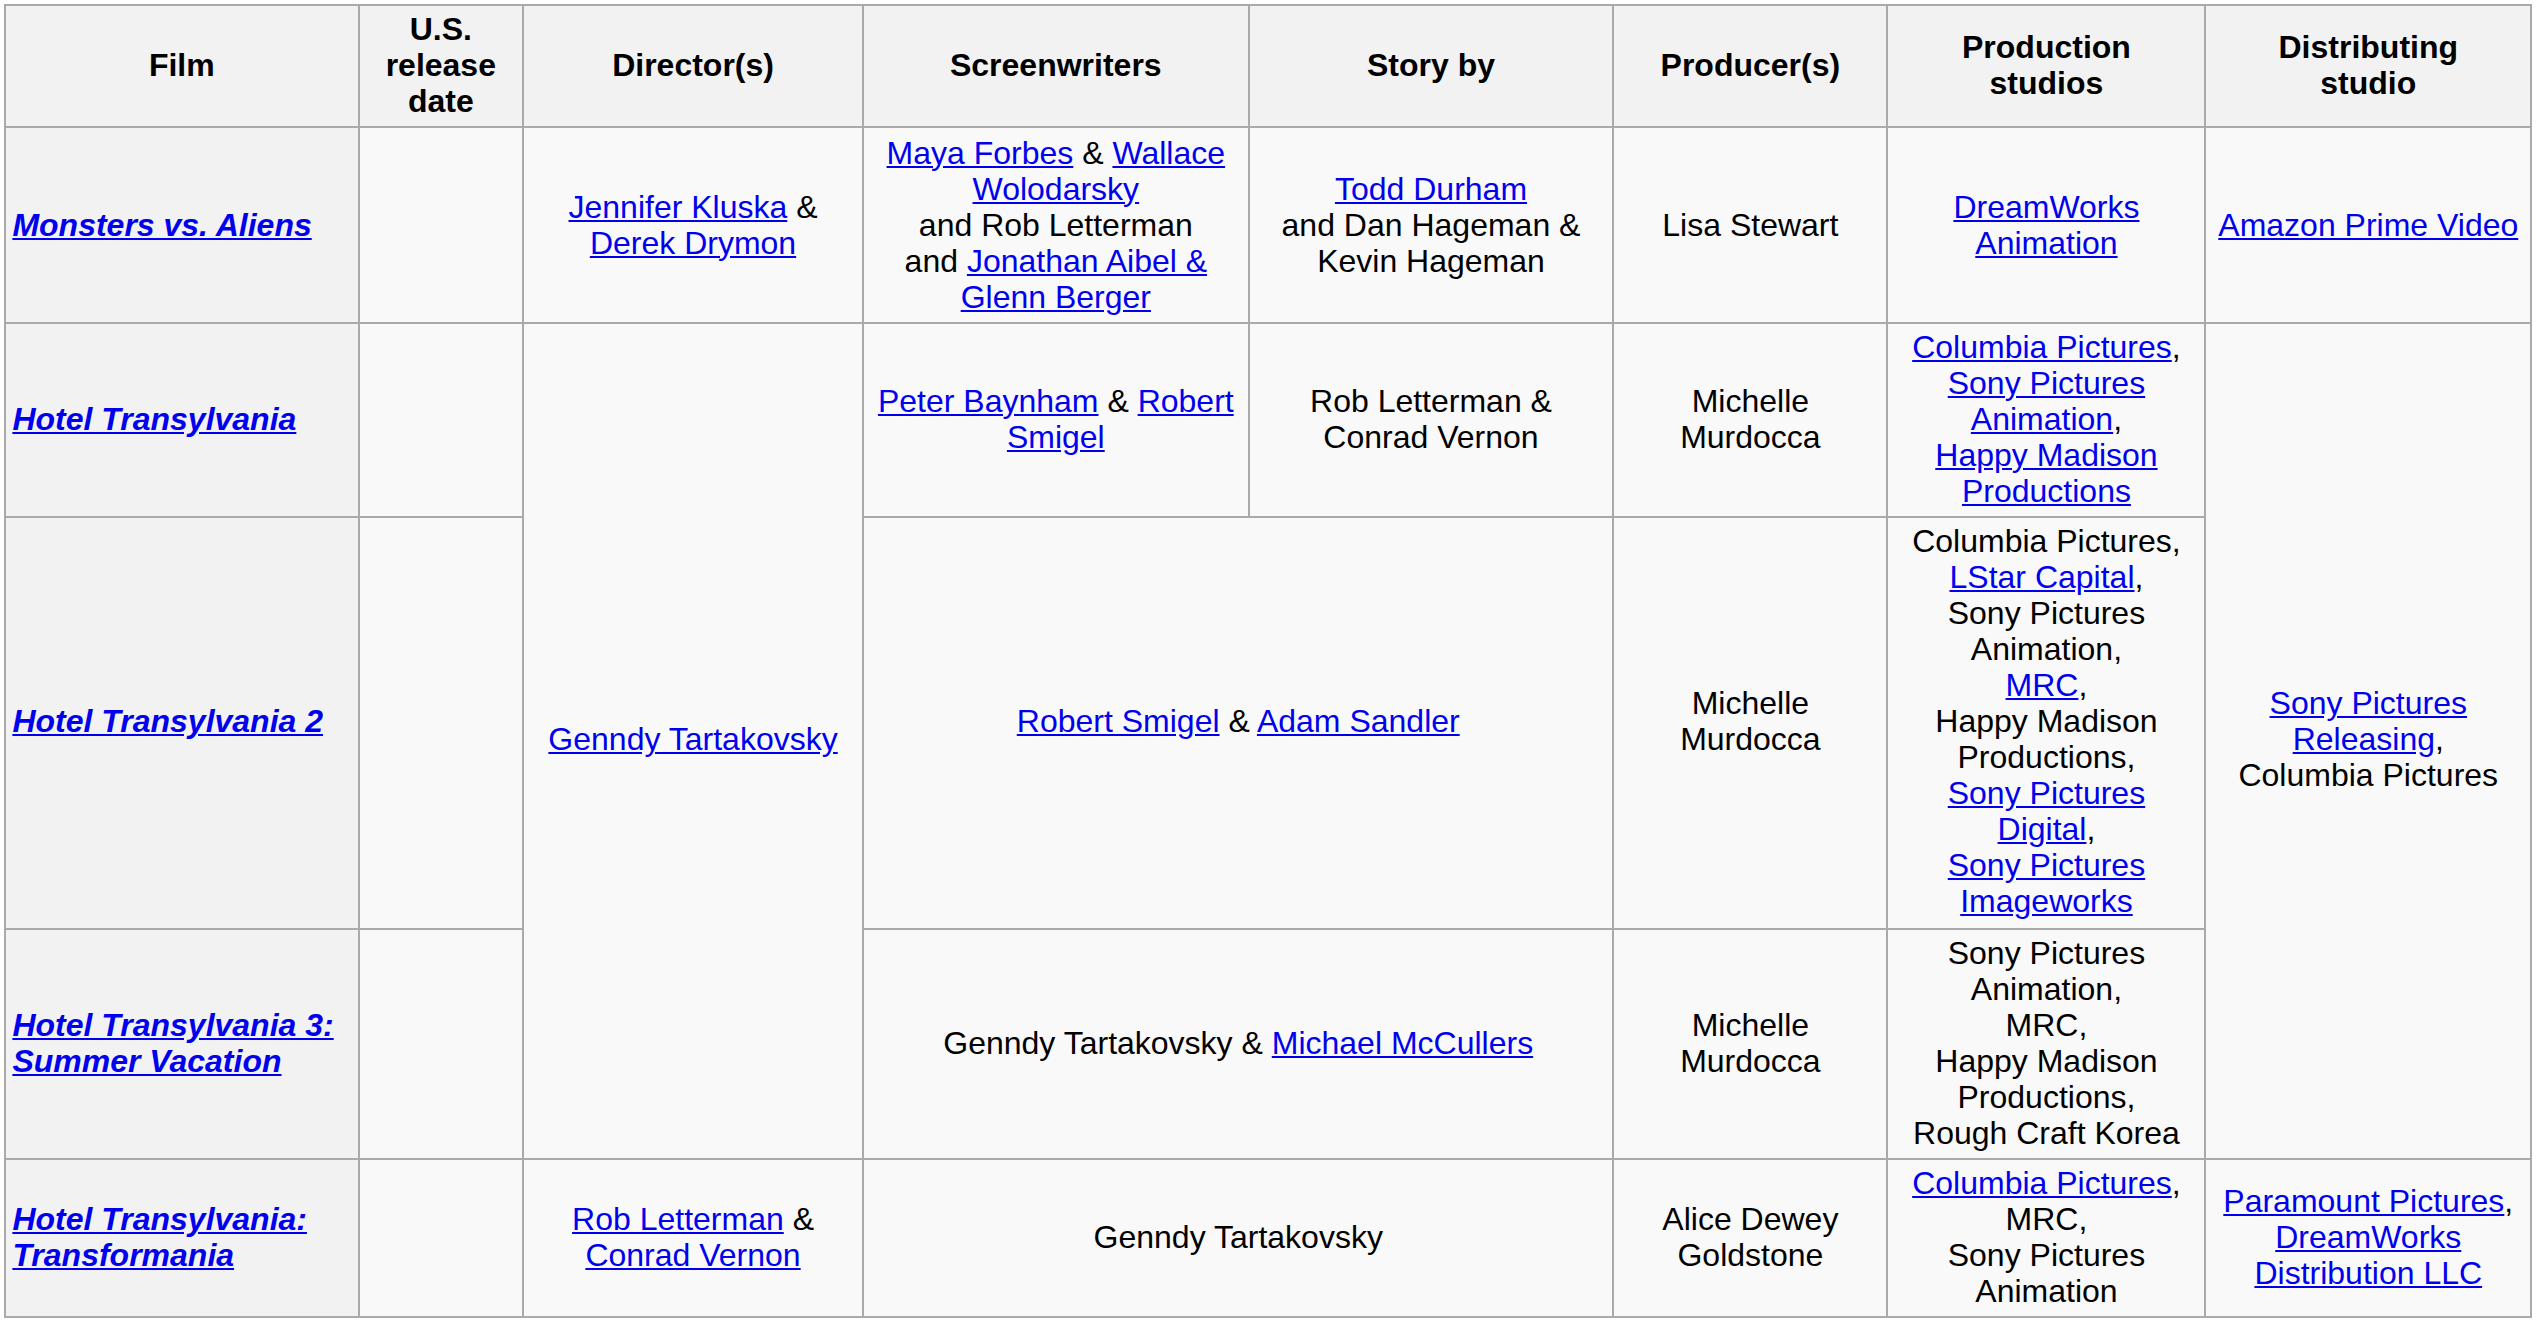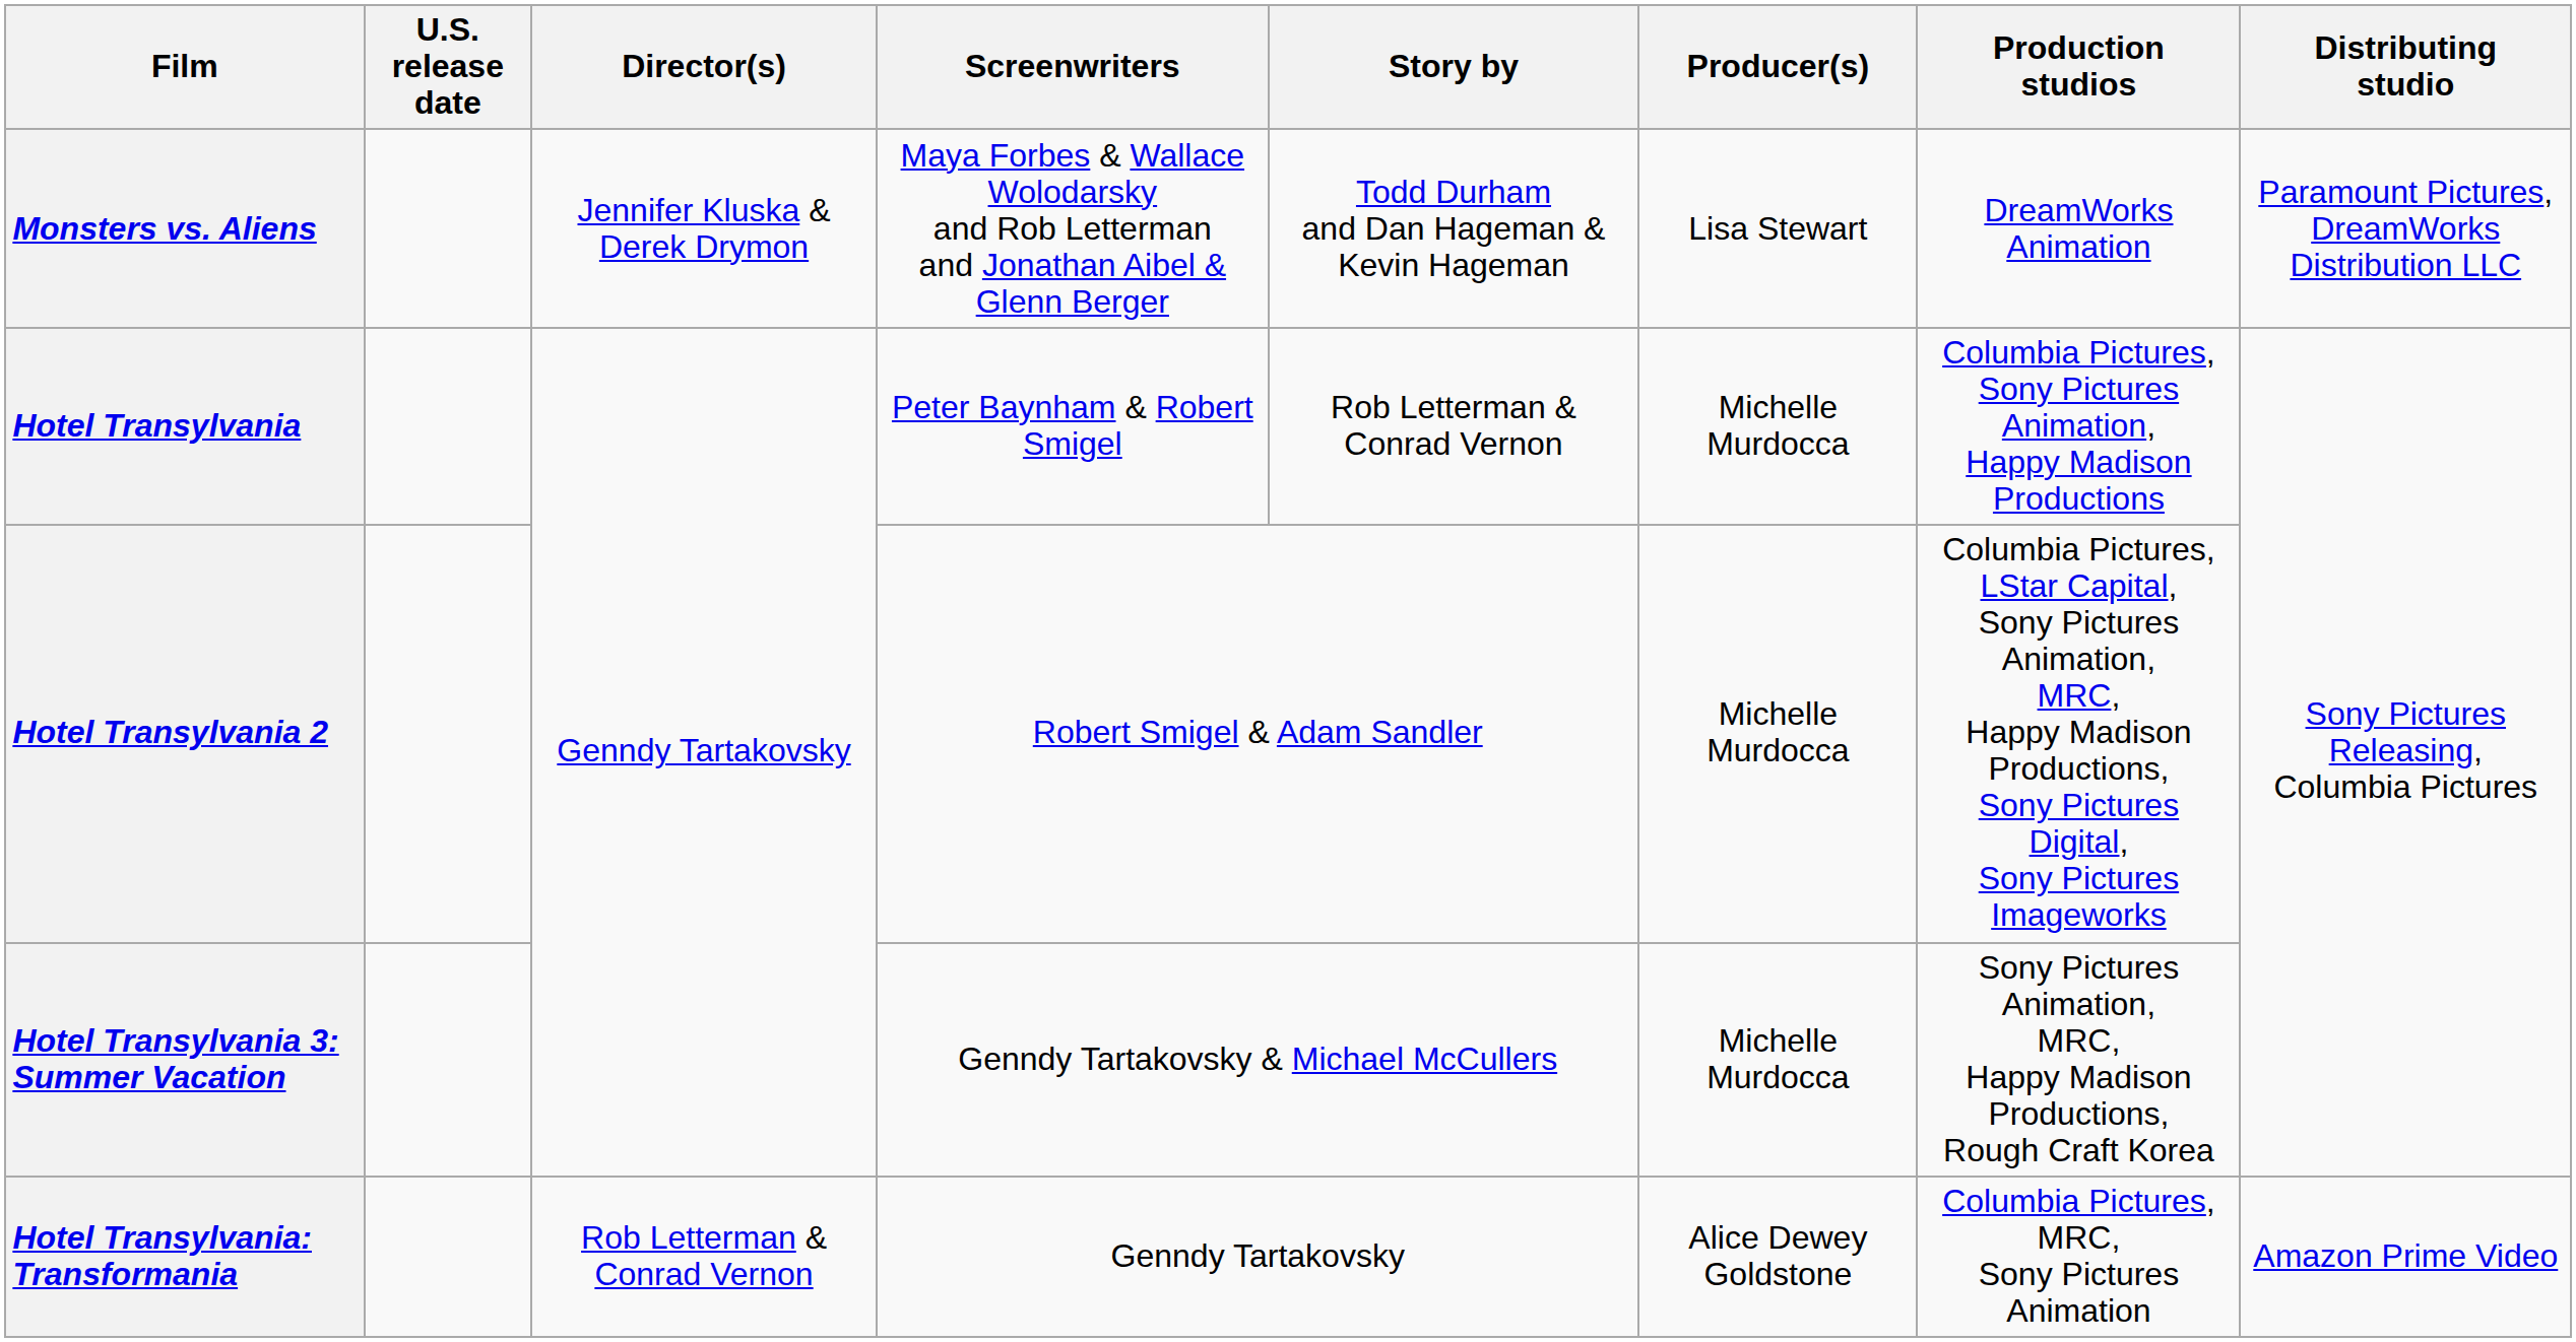Monsters vs. Aliens | Distributing studio: Amazon Prime Video -> Paramount Pictures, DreamWorks Distribution LLC
Hotel Transylvania: Transformania | Distributing studio: Paramount Pictures, DreamWorks Distribution LLC -> Amazon Prime Video
